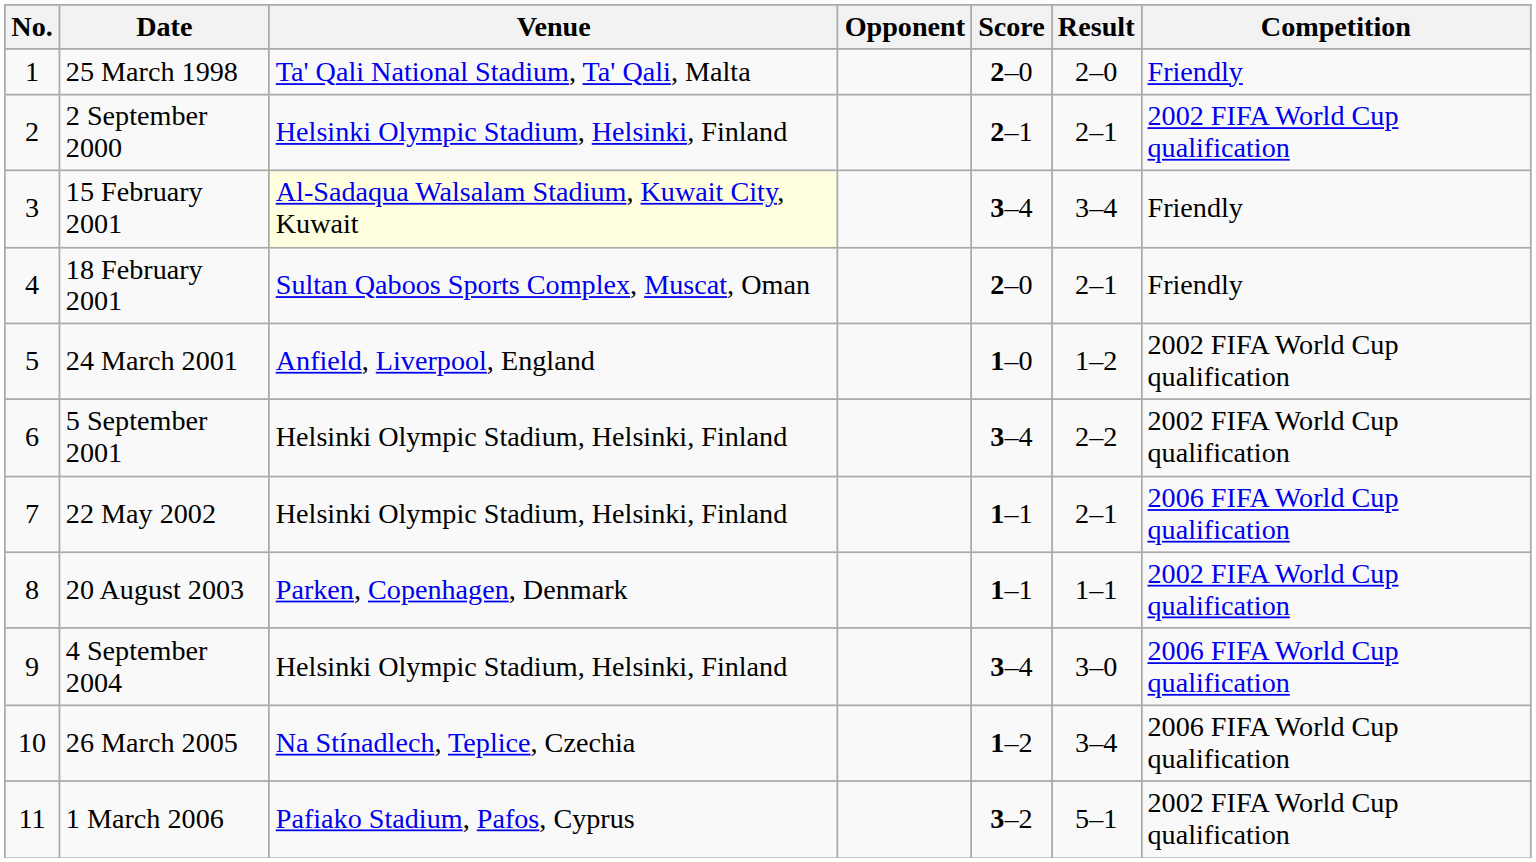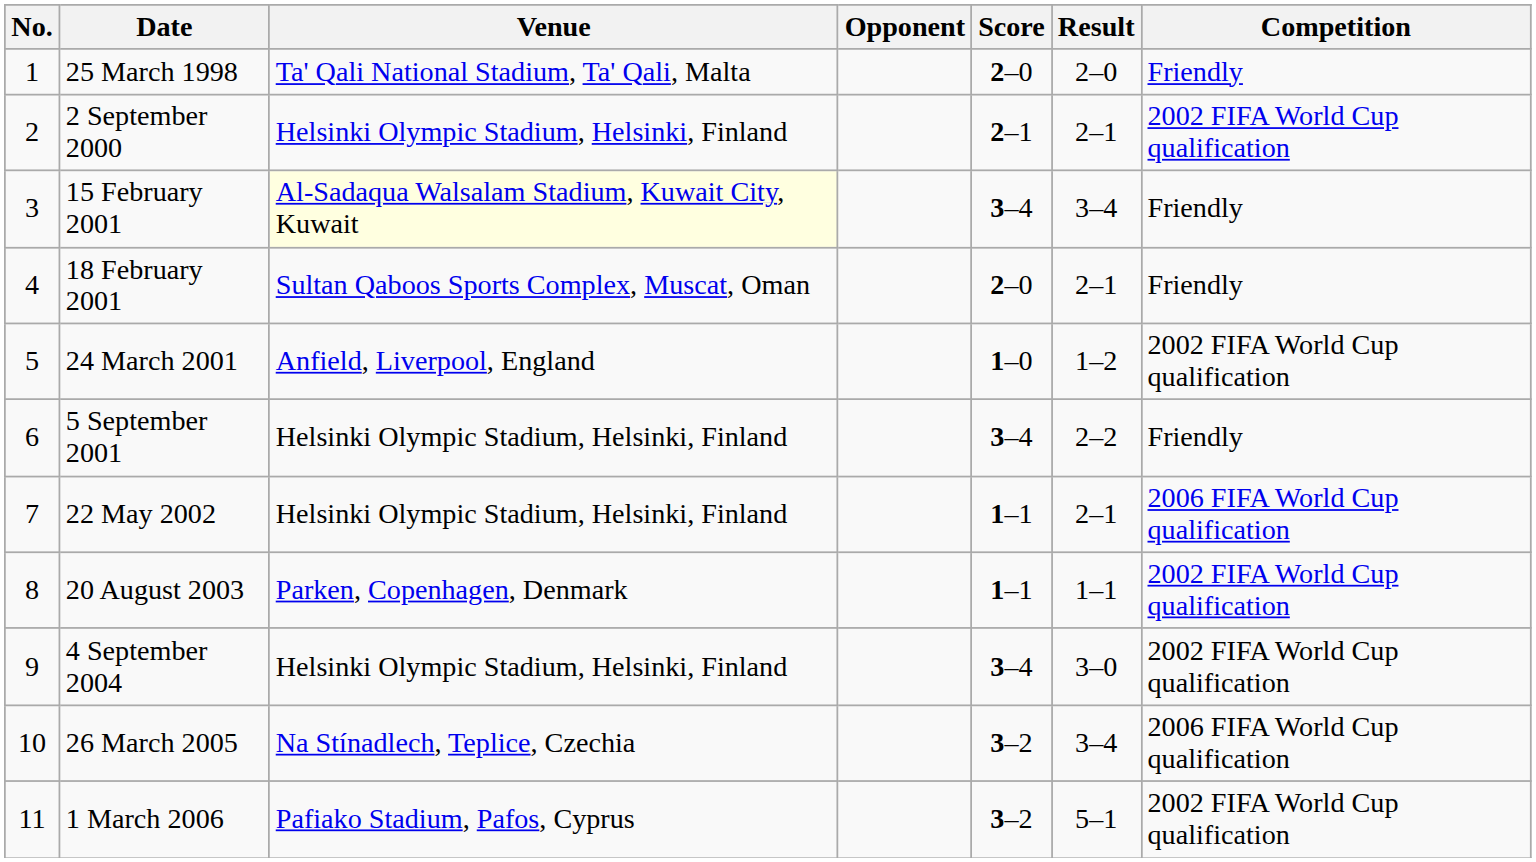5 September 2001 | Competition: 2002 FIFA World Cup qualification -> Friendly
4 September 2004 | Competition: 2006 FIFA World Cup qualification -> 2002 FIFA World Cup qualification
26 March 2005 | Score: 1–2 -> 3–2
